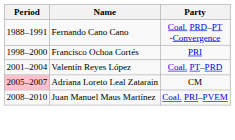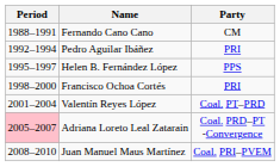Fernando Cano Cano | Party: Coal. PRD–PT -Convergence -> CM
+ row: 1992–1994 | Pedro Aguilar Ibáñez | PRI
+ row: 1995–1997 | Helen B. Fernández López | PPS
Adriana Loreto Leal Zatarain | Party: CM -> Coal. PRD–PT -Convergence
